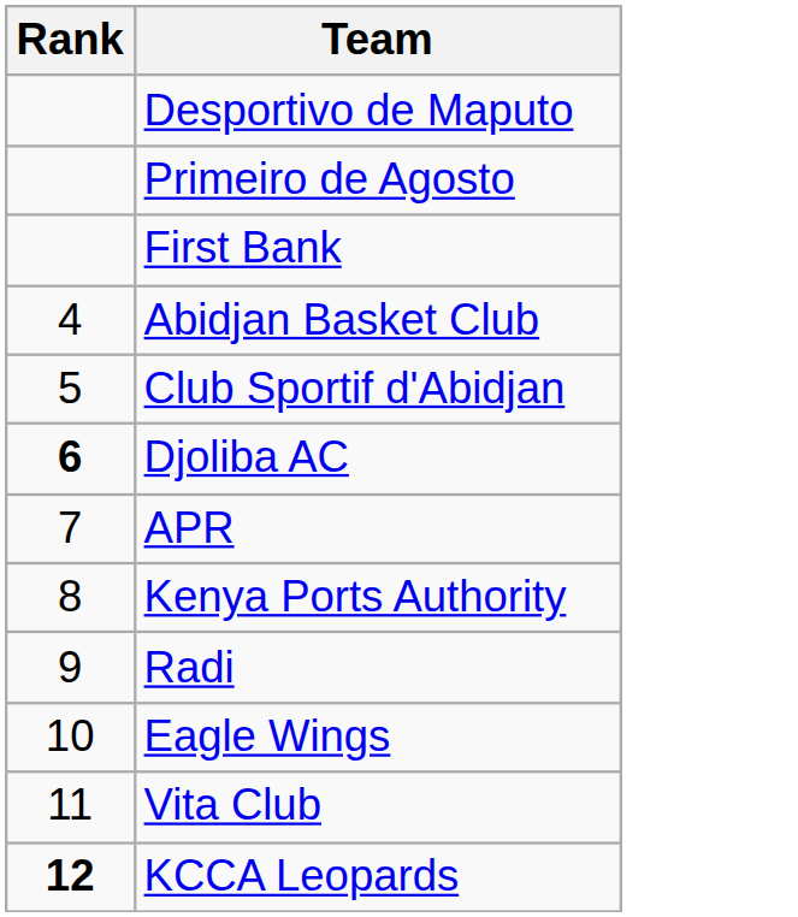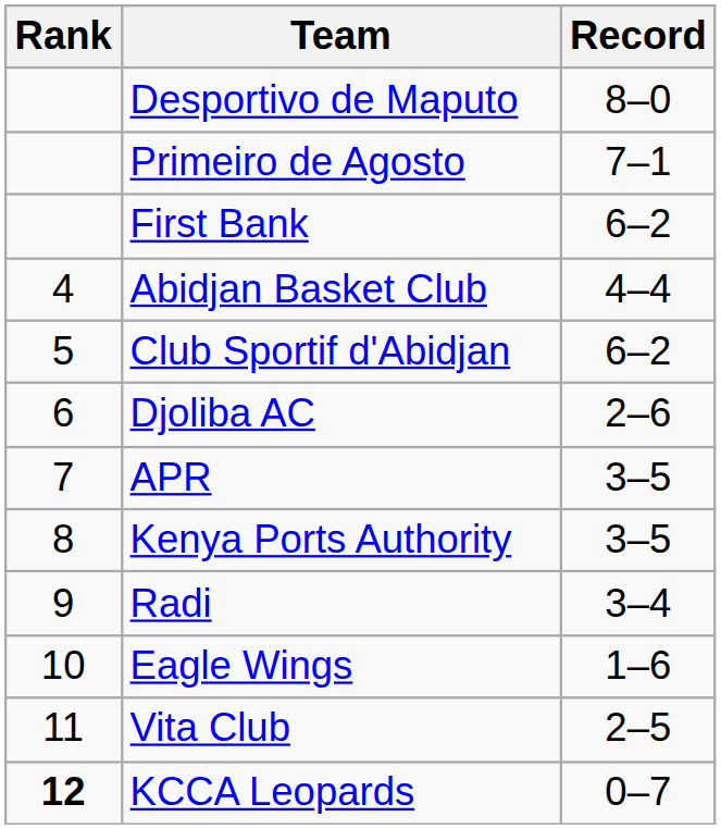+ column: Record | 8–0 | 7–1 | 6–2 | 4–4 | 6–2 | 2–6 | 3–5 | 3–5 | 3–4 | 1–6 | 2–5 | 0–7
Djoliba AC | Rank: bold -> normal
